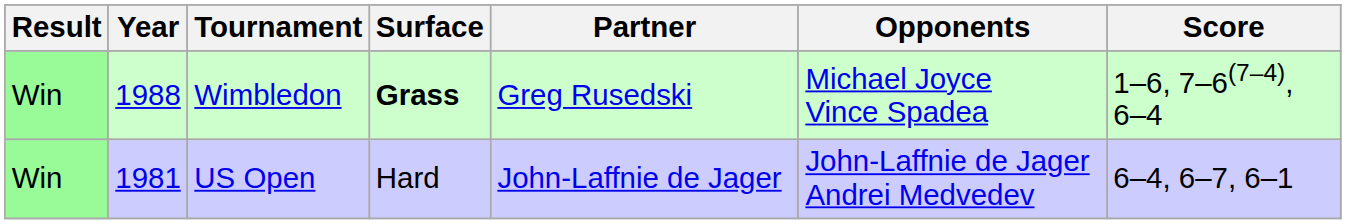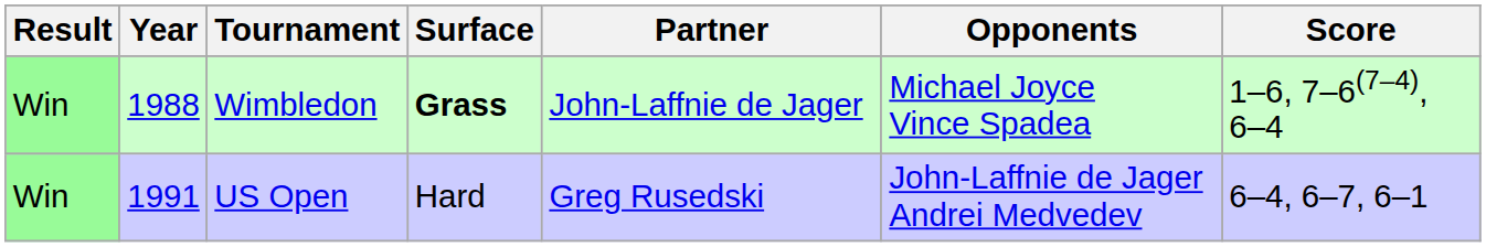Wimbledon | Partner: Greg Rusedski -> John-Laffnie de Jager
US Open | Year: 1981 -> 1991
US Open | Partner: John-Laffnie de Jager -> Greg Rusedski
